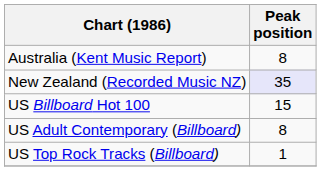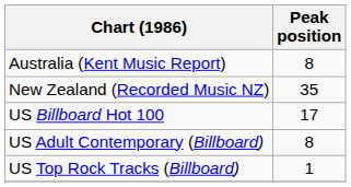New Zealand (Recorded Music NZ) | Peak position: lavender background -> no background
US Billboard Hot 100 | Peak position: 15 -> 17
